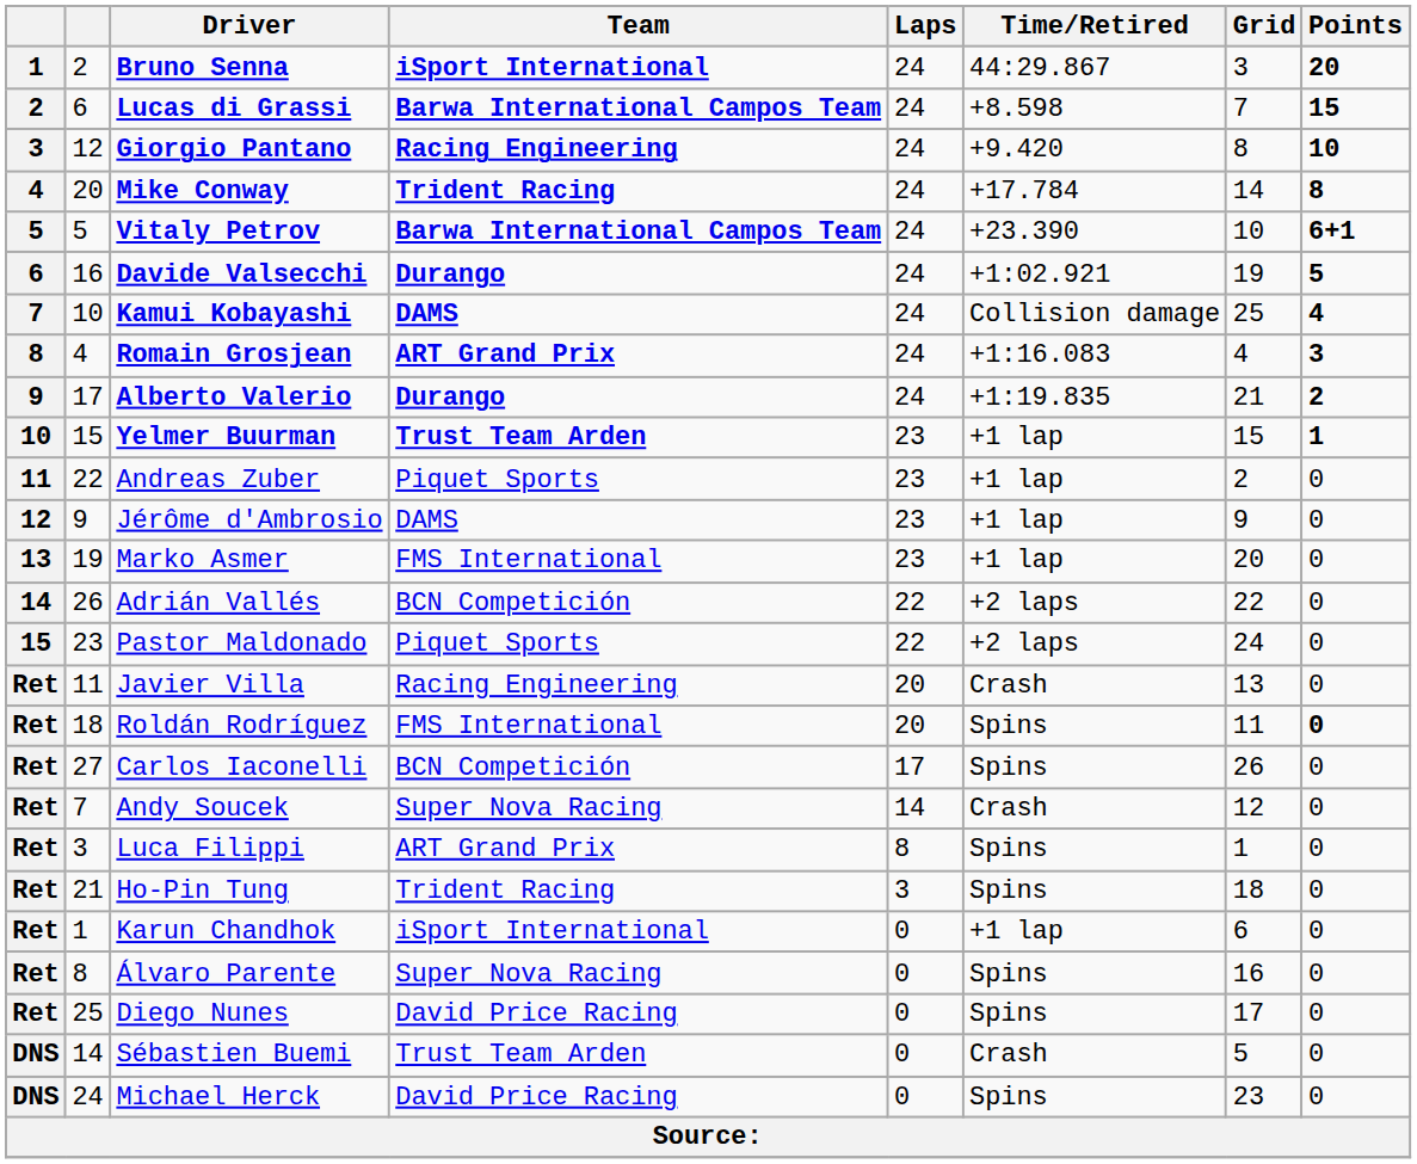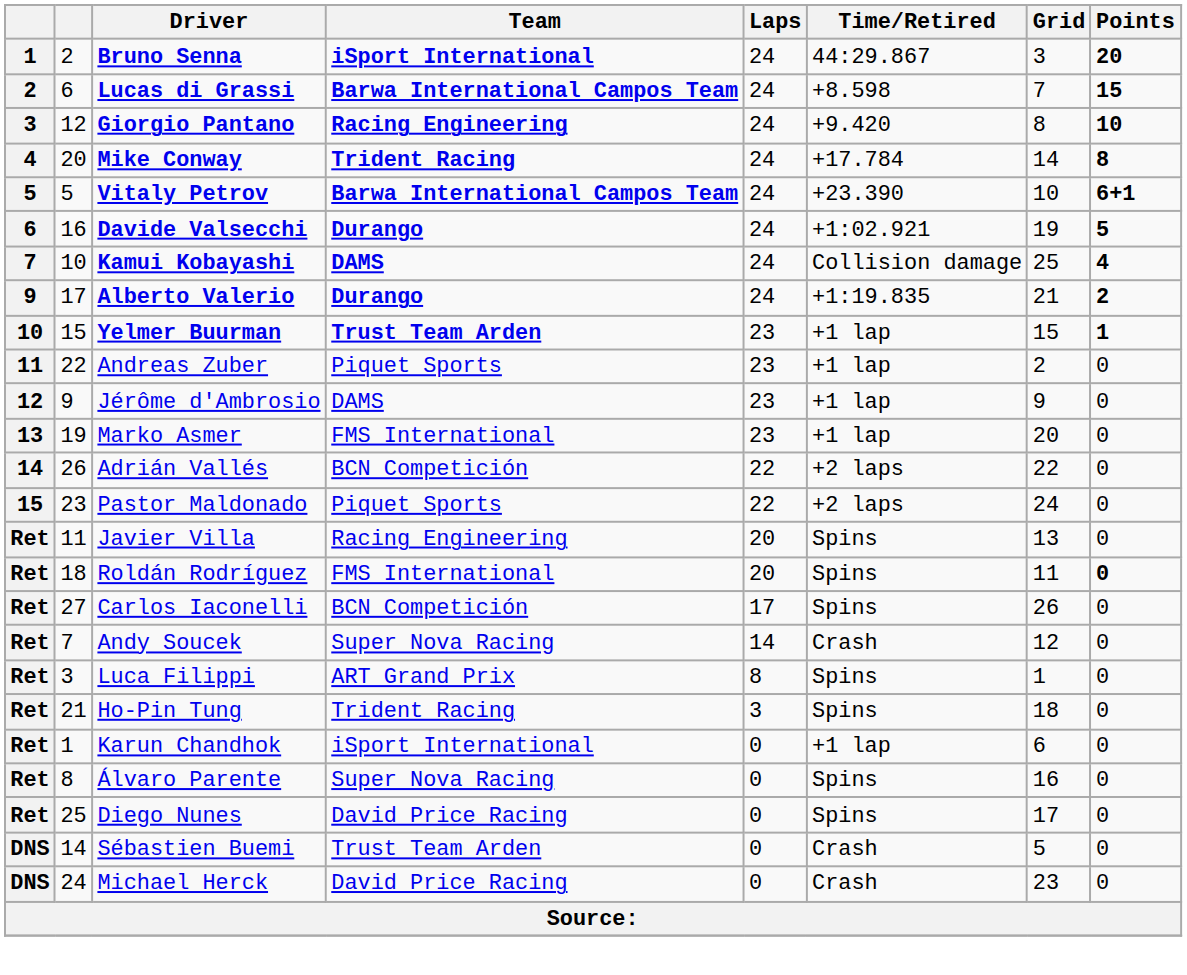- row: 8 | 4 | Romain Grosjean | ART Grand Prix | 24 | +1:16.083 | 4 | 3
Javier Villa | Time/Retired: Crash -> Spins
Michael Herck | Time/Retired: Spins -> Crash
